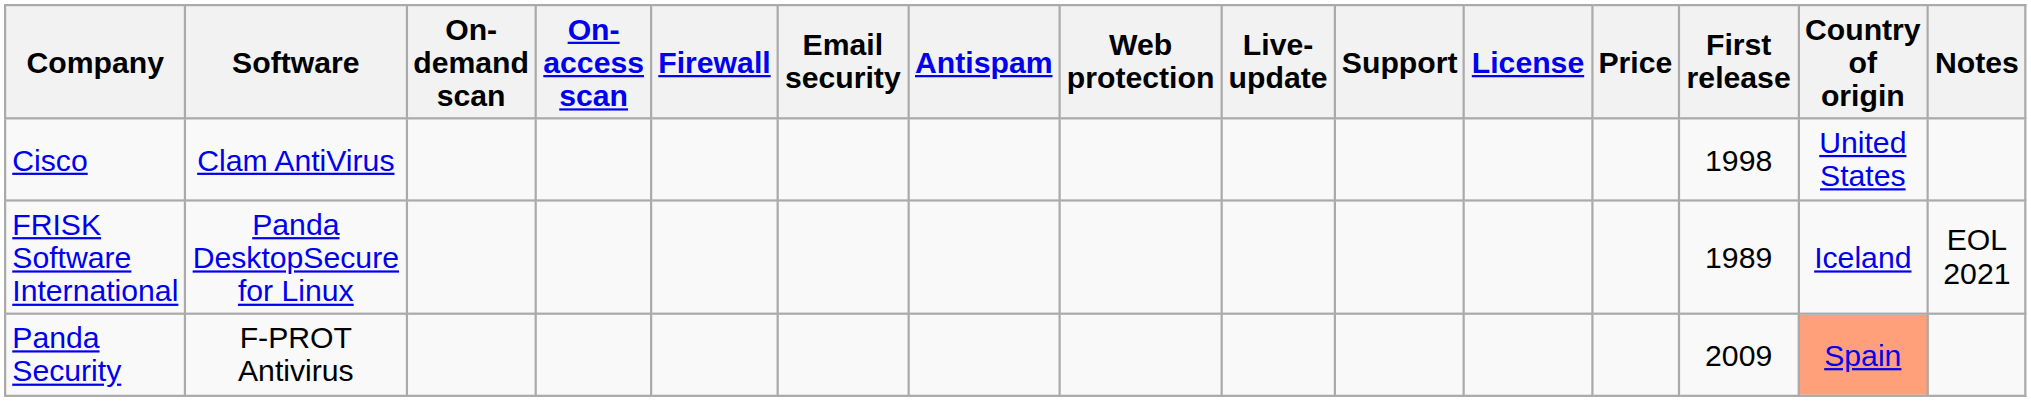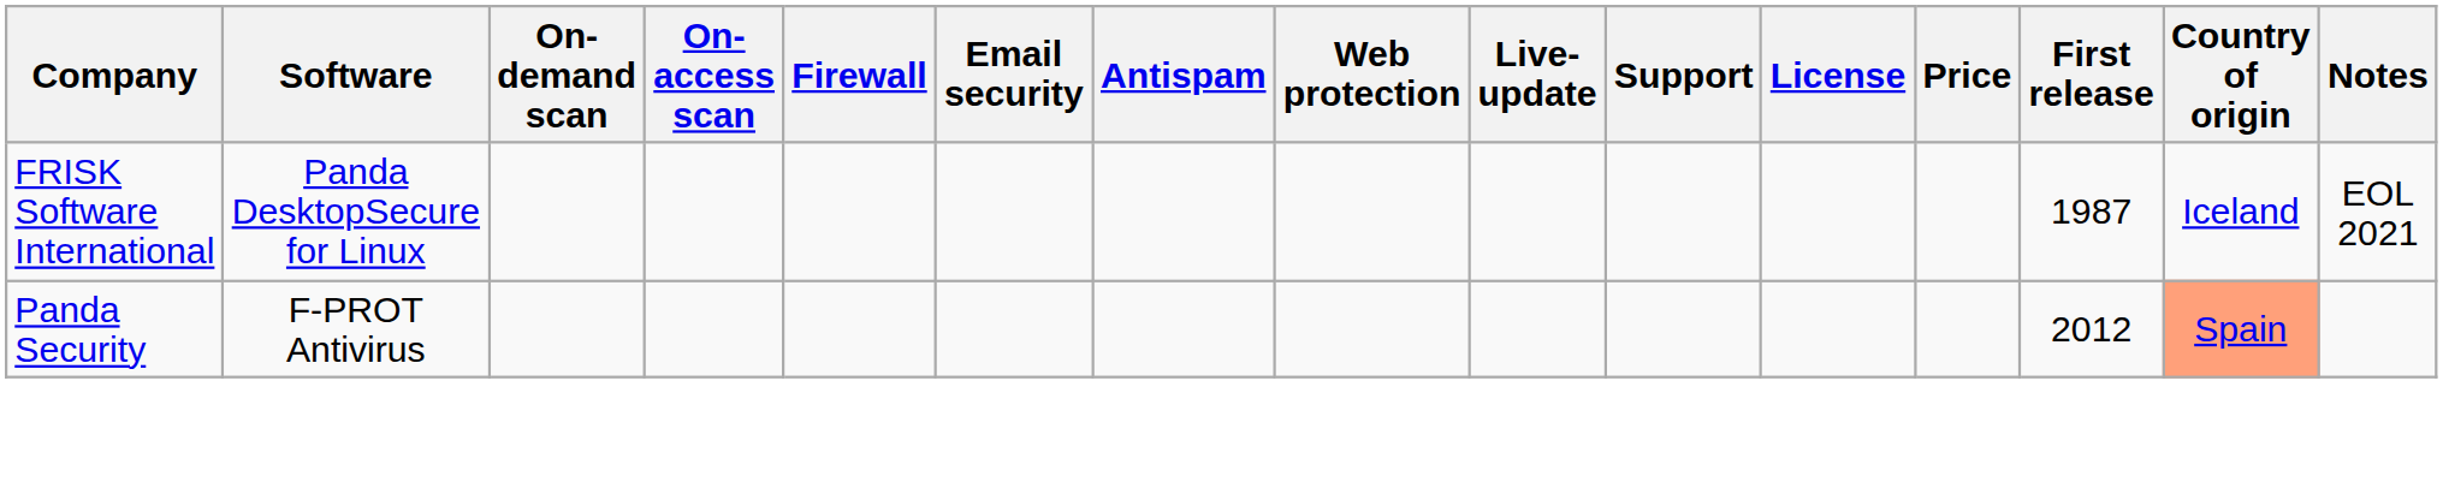- row: Cisco | Clam AntiVirus | 1998 | United States
FRISK Software International | First release: 1989 -> 1987
Panda Security | First release: 2009 -> 2012
